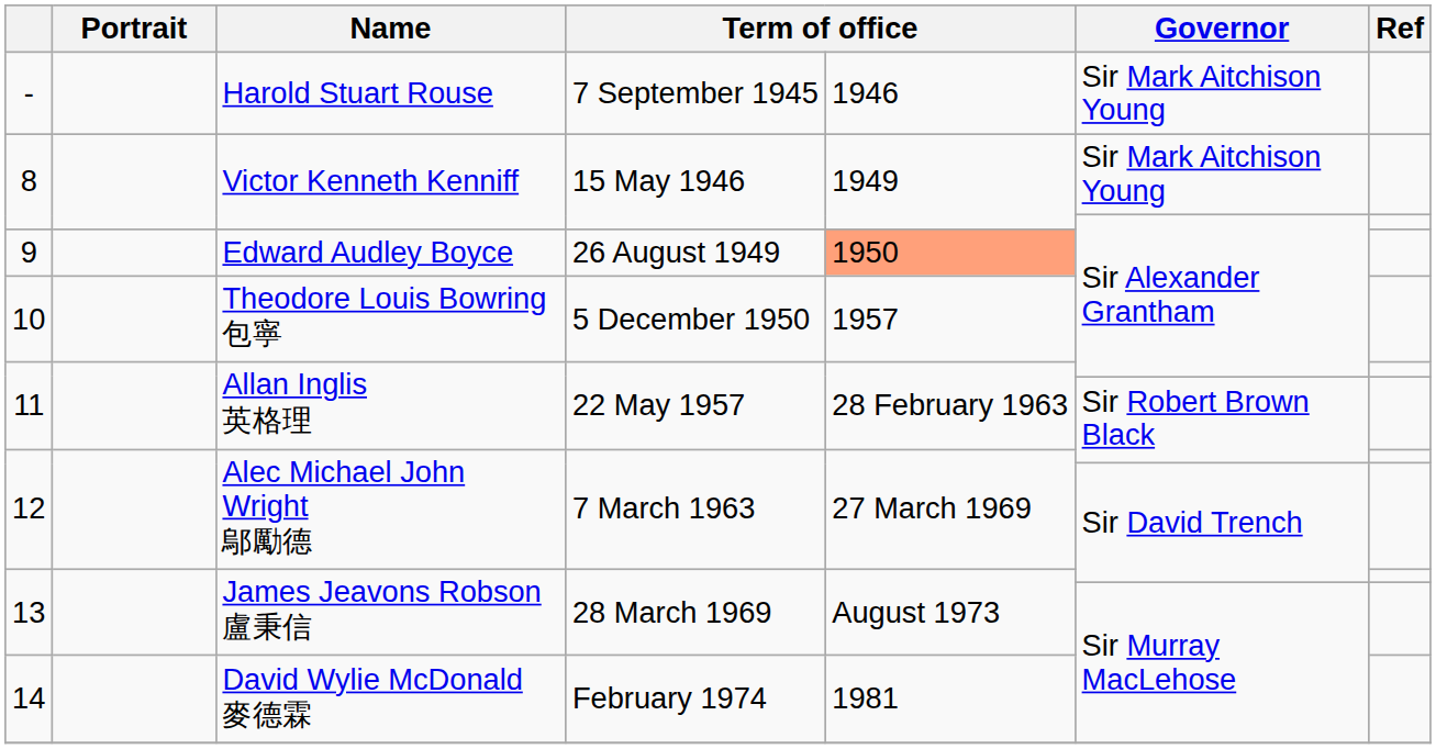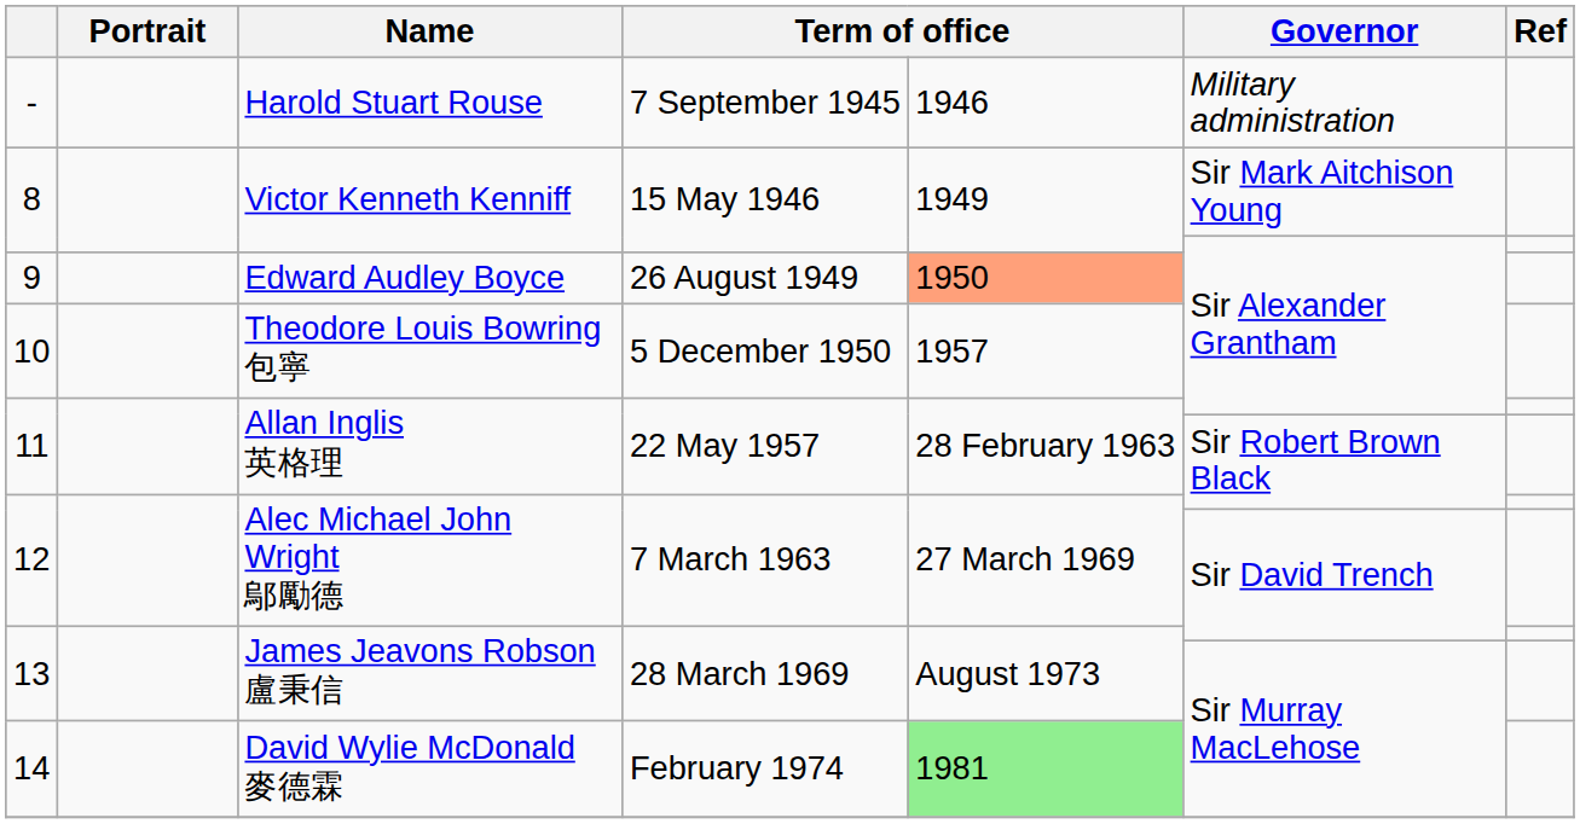- | Governor: Sir Mark Aitchison Young -> Military administration
14 | column 5: no background -> lightgreen background
